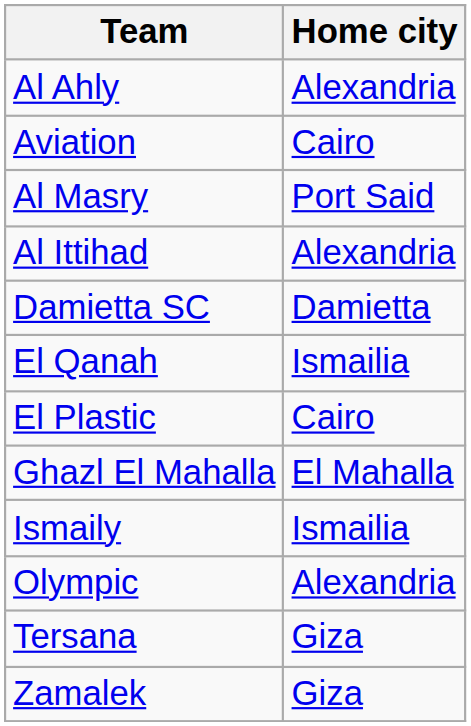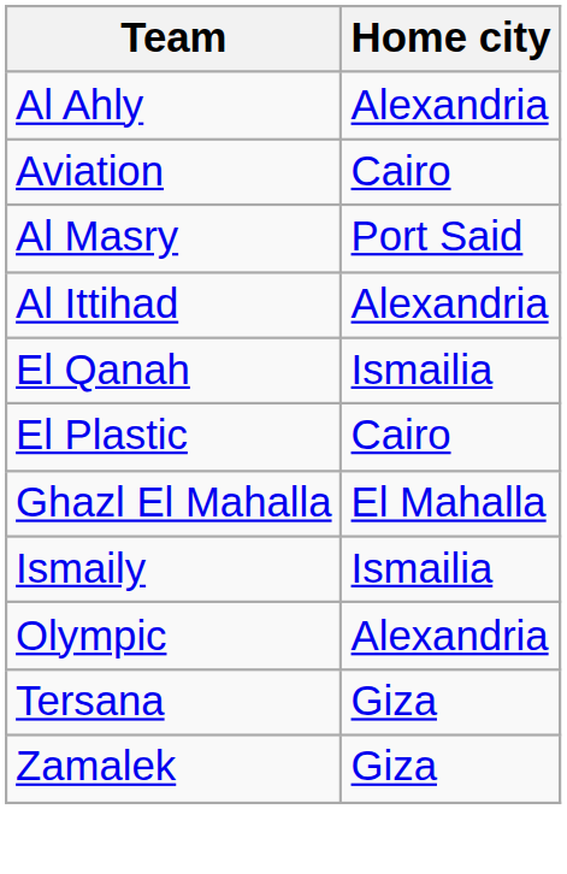- row: Damietta SC | Damietta
